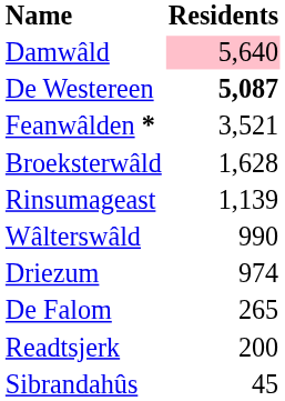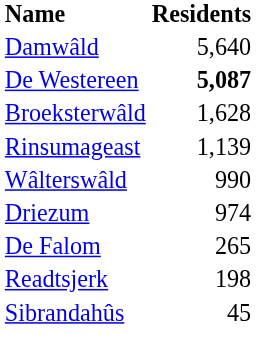Damwâld | Residents: pink background -> no background
- row: Feanwâlden * | 3,521
Readtsjerk | Residents: 200 -> 198
